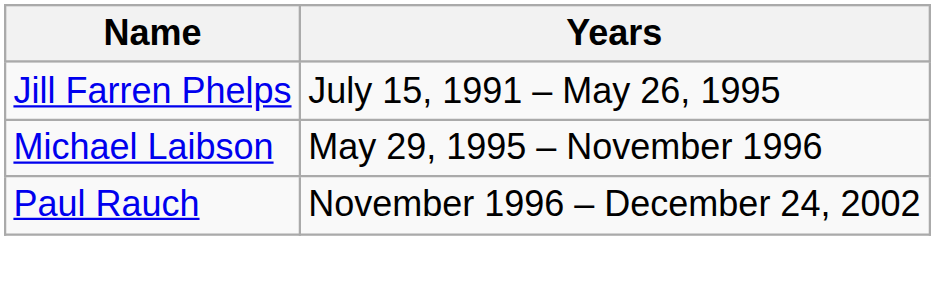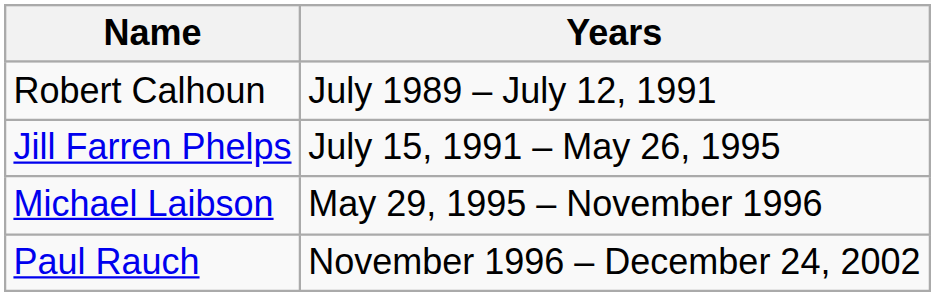+ row: Robert Calhoun | July 1989 – July 12, 1991
